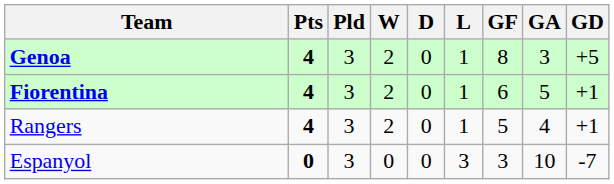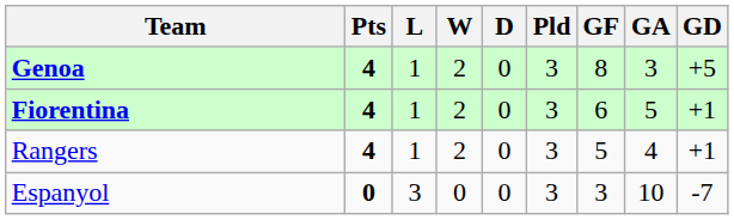columns swapped: Pld <-> L
